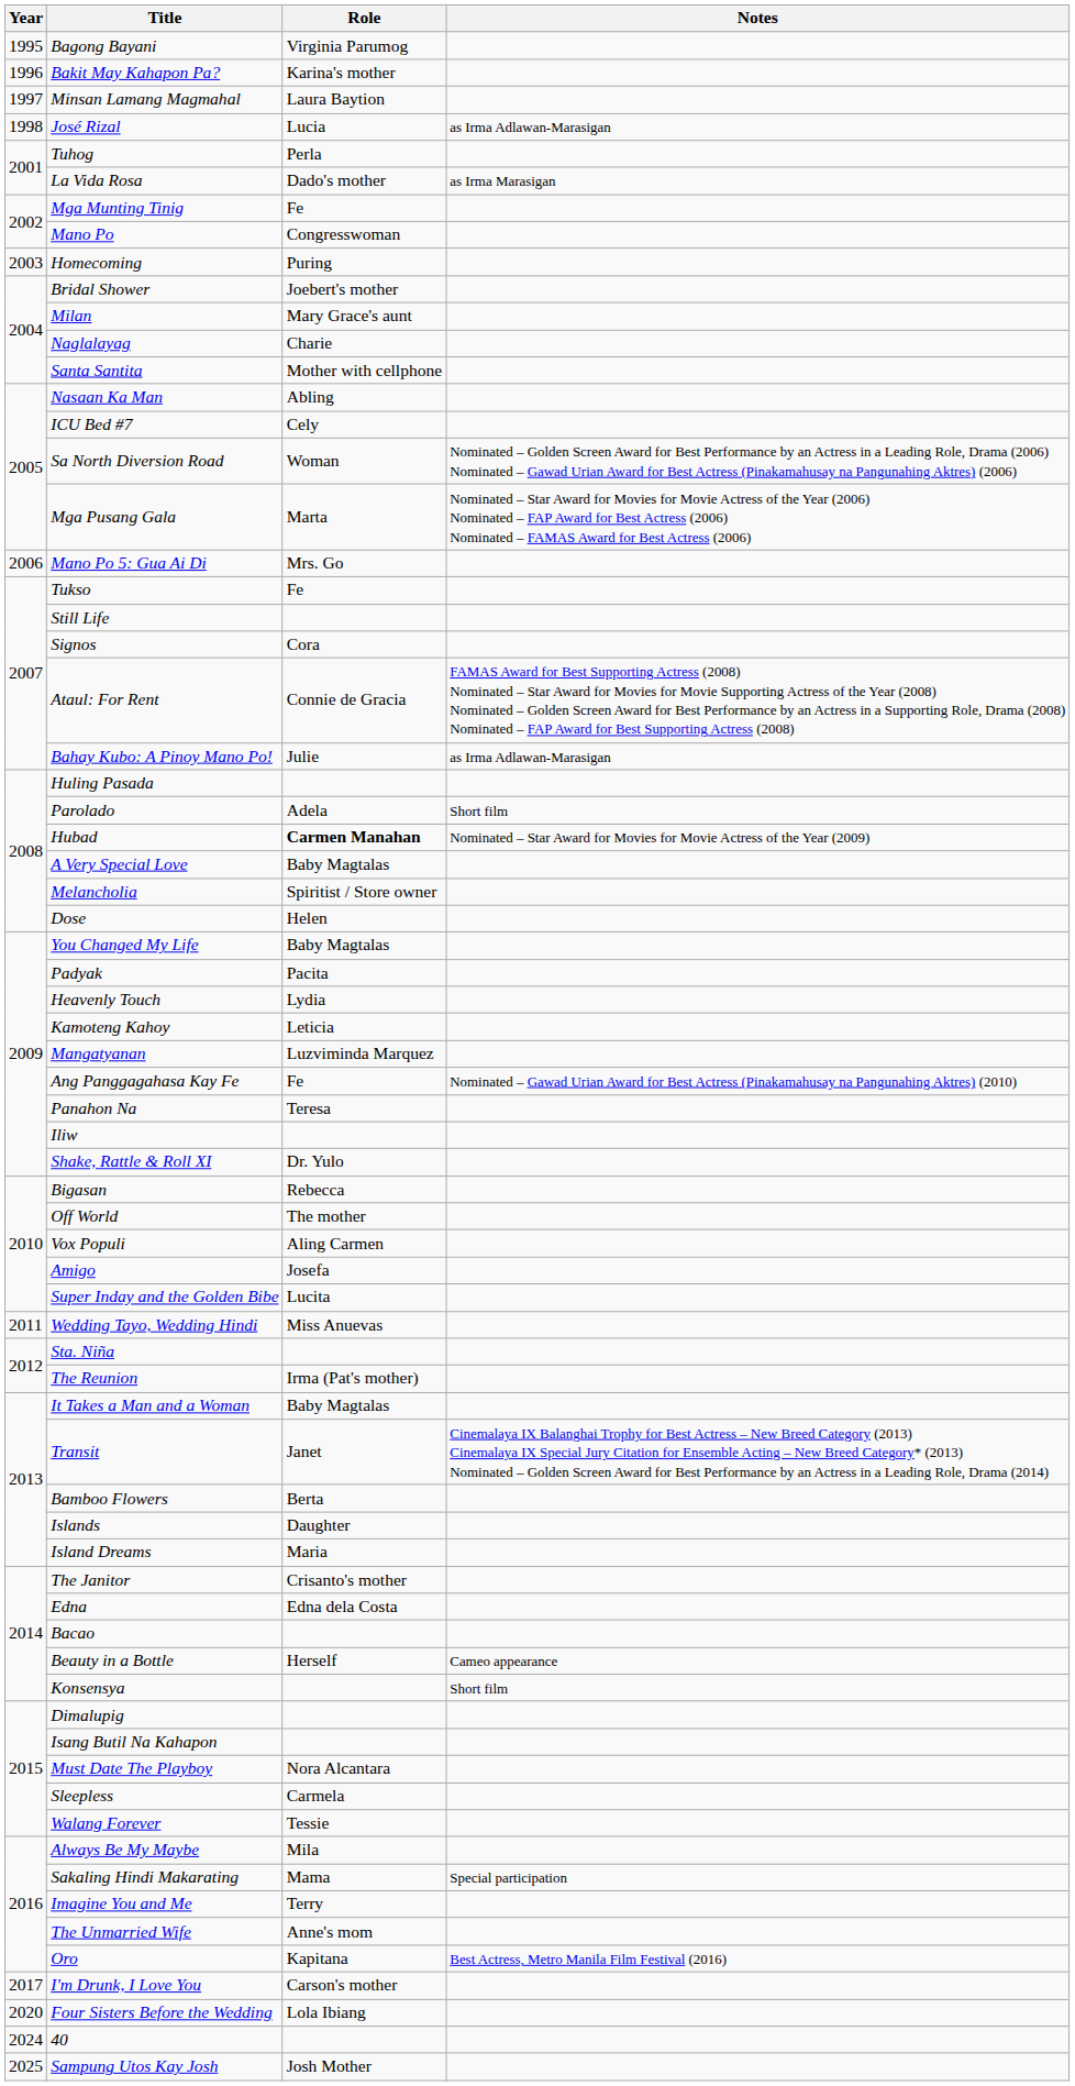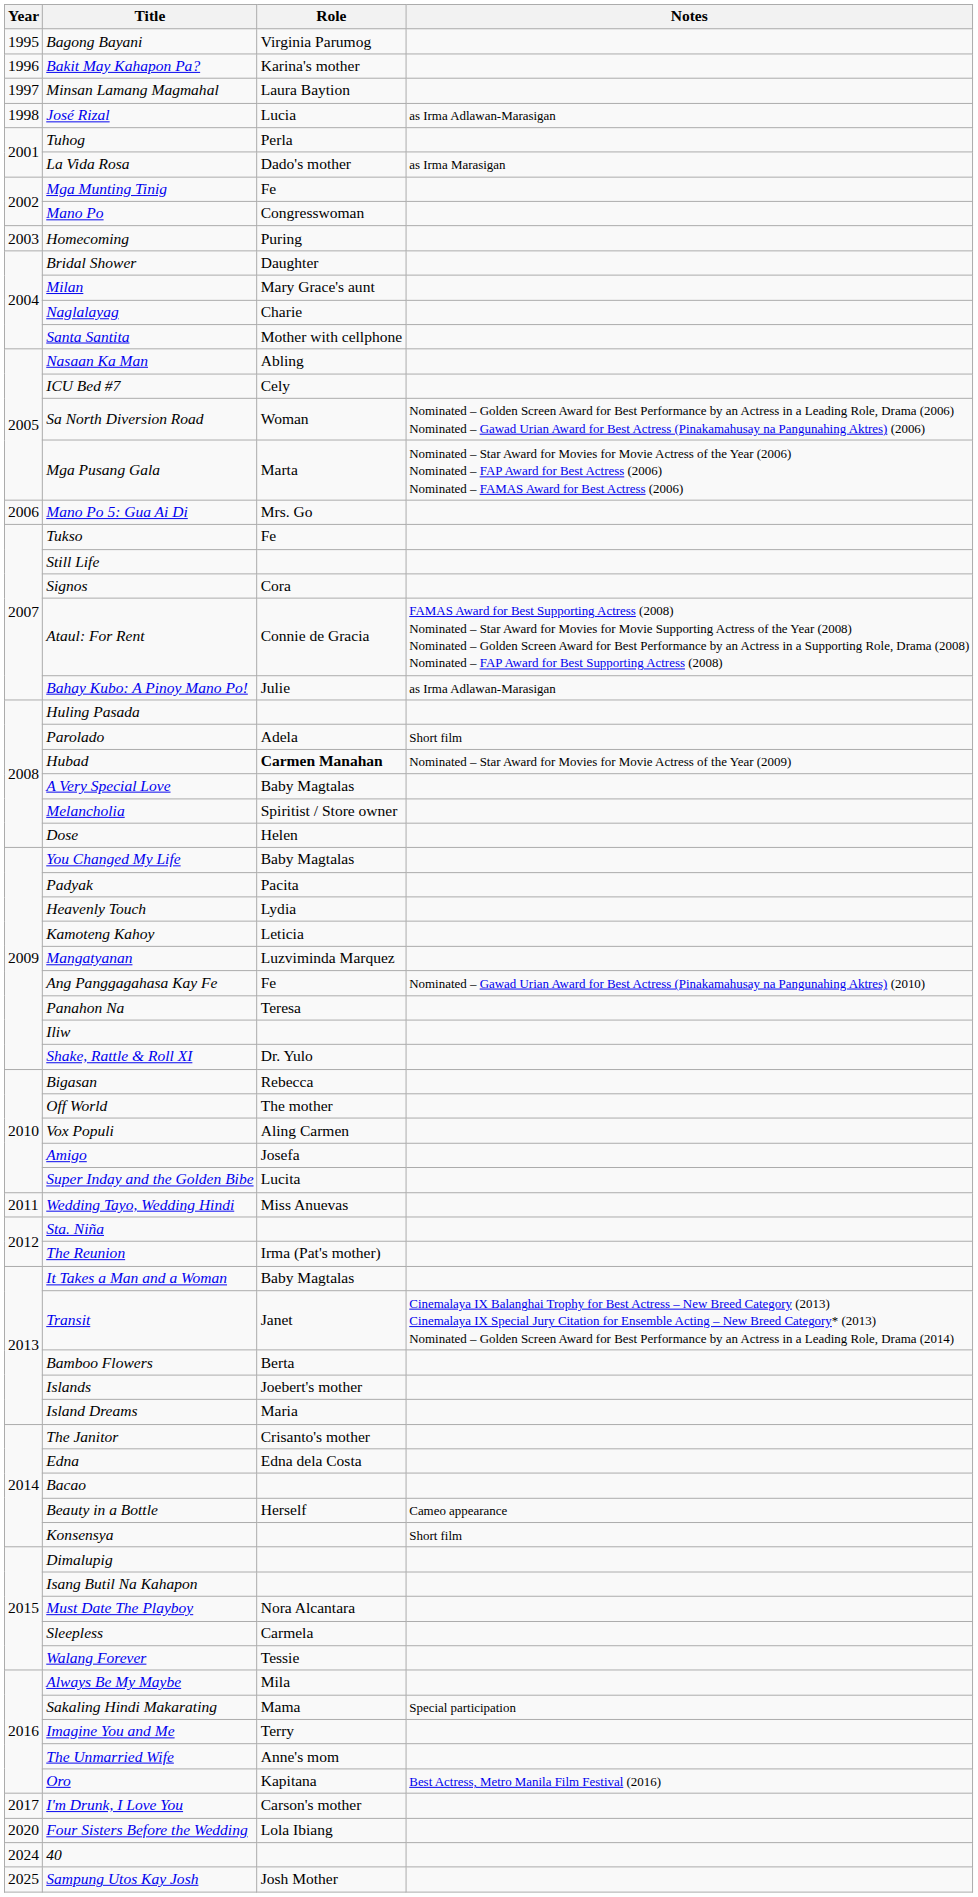Bridal Shower | Role: Joebert's mother -> Daughter
Islands | Role: Daughter -> Joebert's mother
